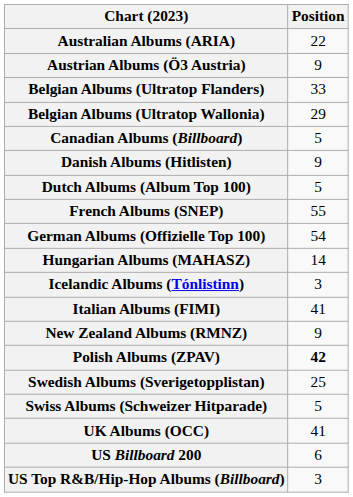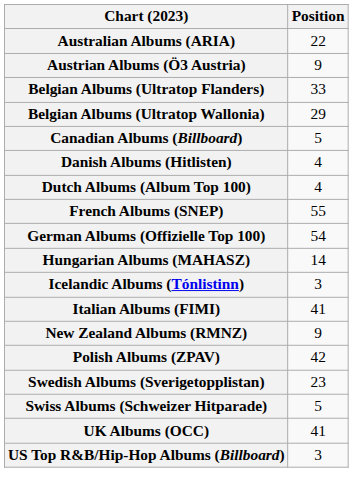Danish Albums (Hitlisten) | Position: 9 -> 4
Dutch Albums (Album Top 100) | Position: 5 -> 4
Polish Albums (ZPAV) | Position: bold -> normal
Swedish Albums (Sverigetopplistan) | Position: 25 -> 23
- row: US Billboard 200 | 6
